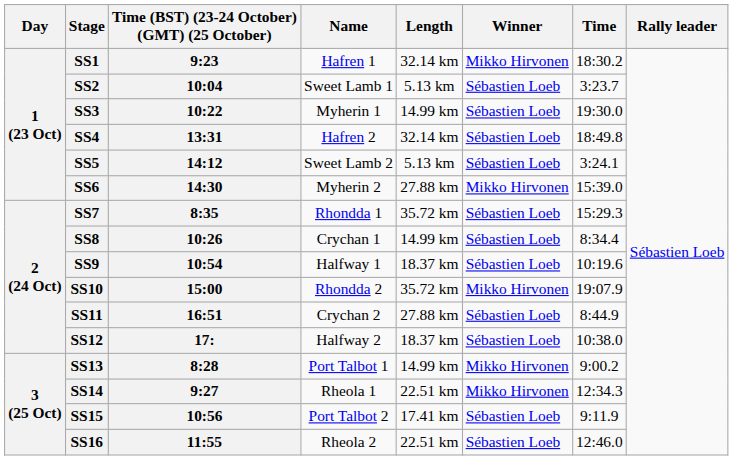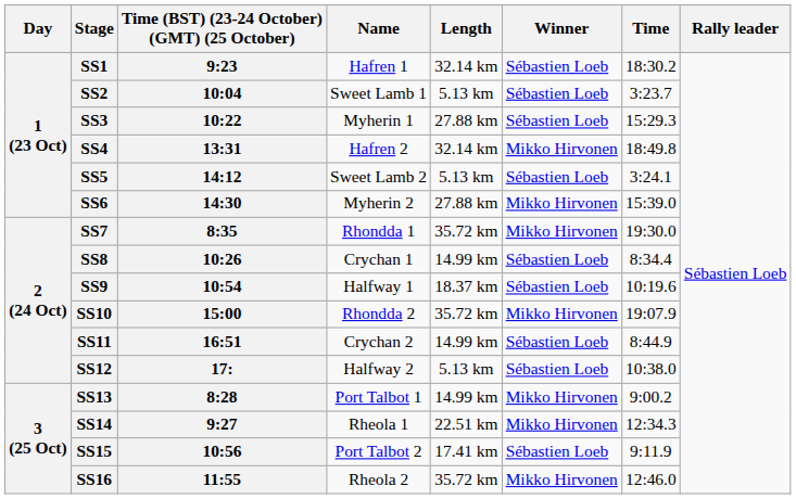SS1 | Winner: Mikko Hirvonen -> Sébastien Loeb
SS3 | Length: 14.99 km -> 27.88 km
SS3 | Time: 19:30.0 -> 15:29.3
SS4 | Winner: Sébastien Loeb -> Mikko Hirvonen
SS7 | Winner: Sébastien Loeb -> Mikko Hirvonen
SS7 | Time: 15:29.3 -> 19:30.0
SS11 | Length: 27.88 km -> 14.99 km
SS12 | Length: 18.37 km -> 5.13 km
SS16 | Length: 22.51 km -> 35.72 km
SS16 | Winner: Sébastien Loeb -> Mikko Hirvonen
